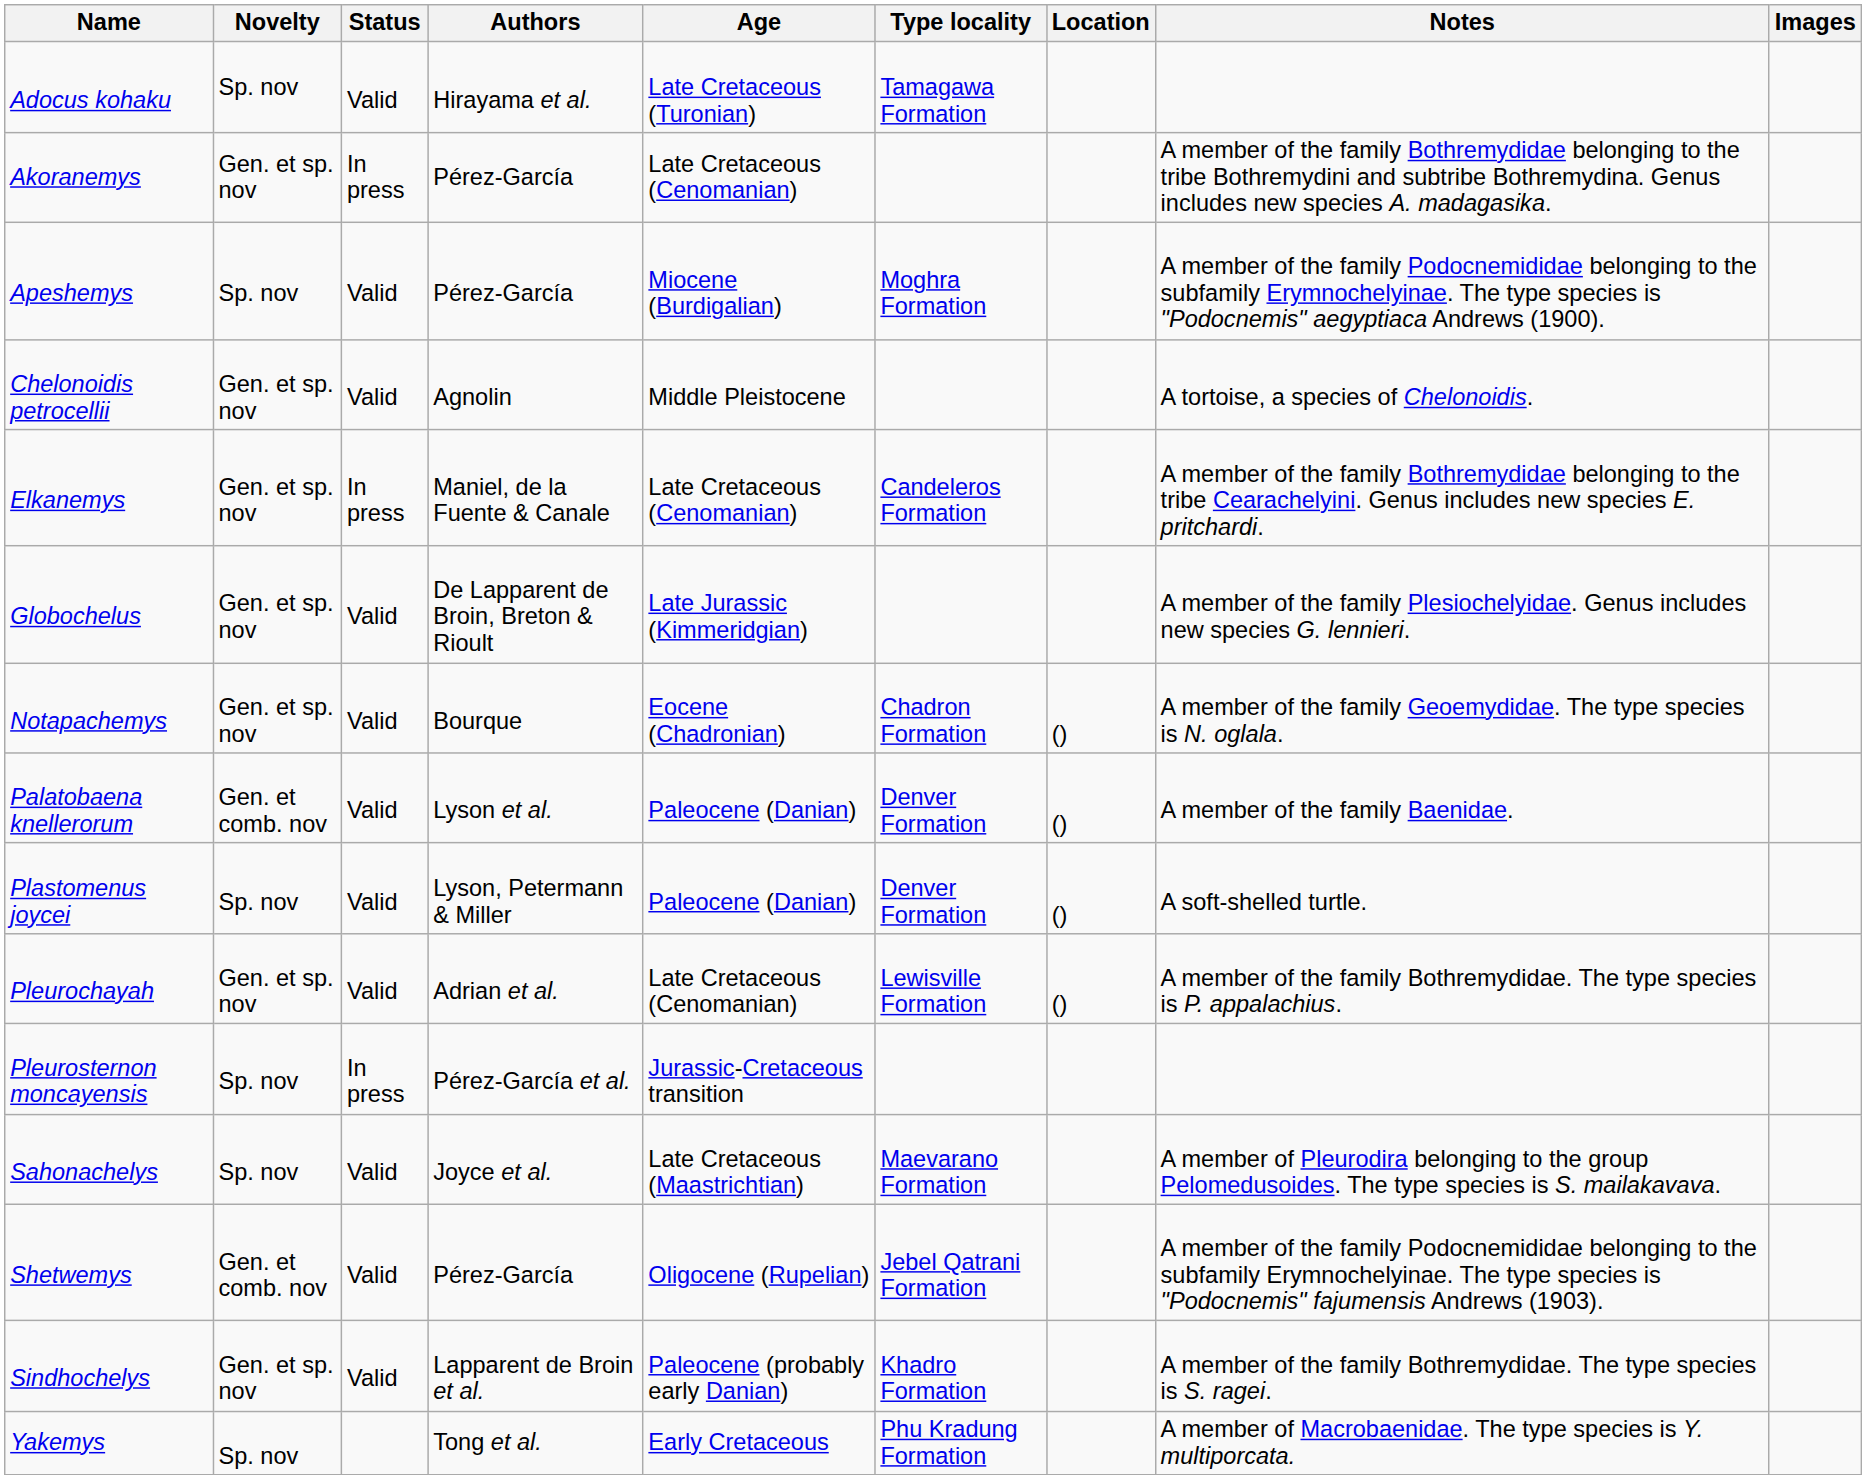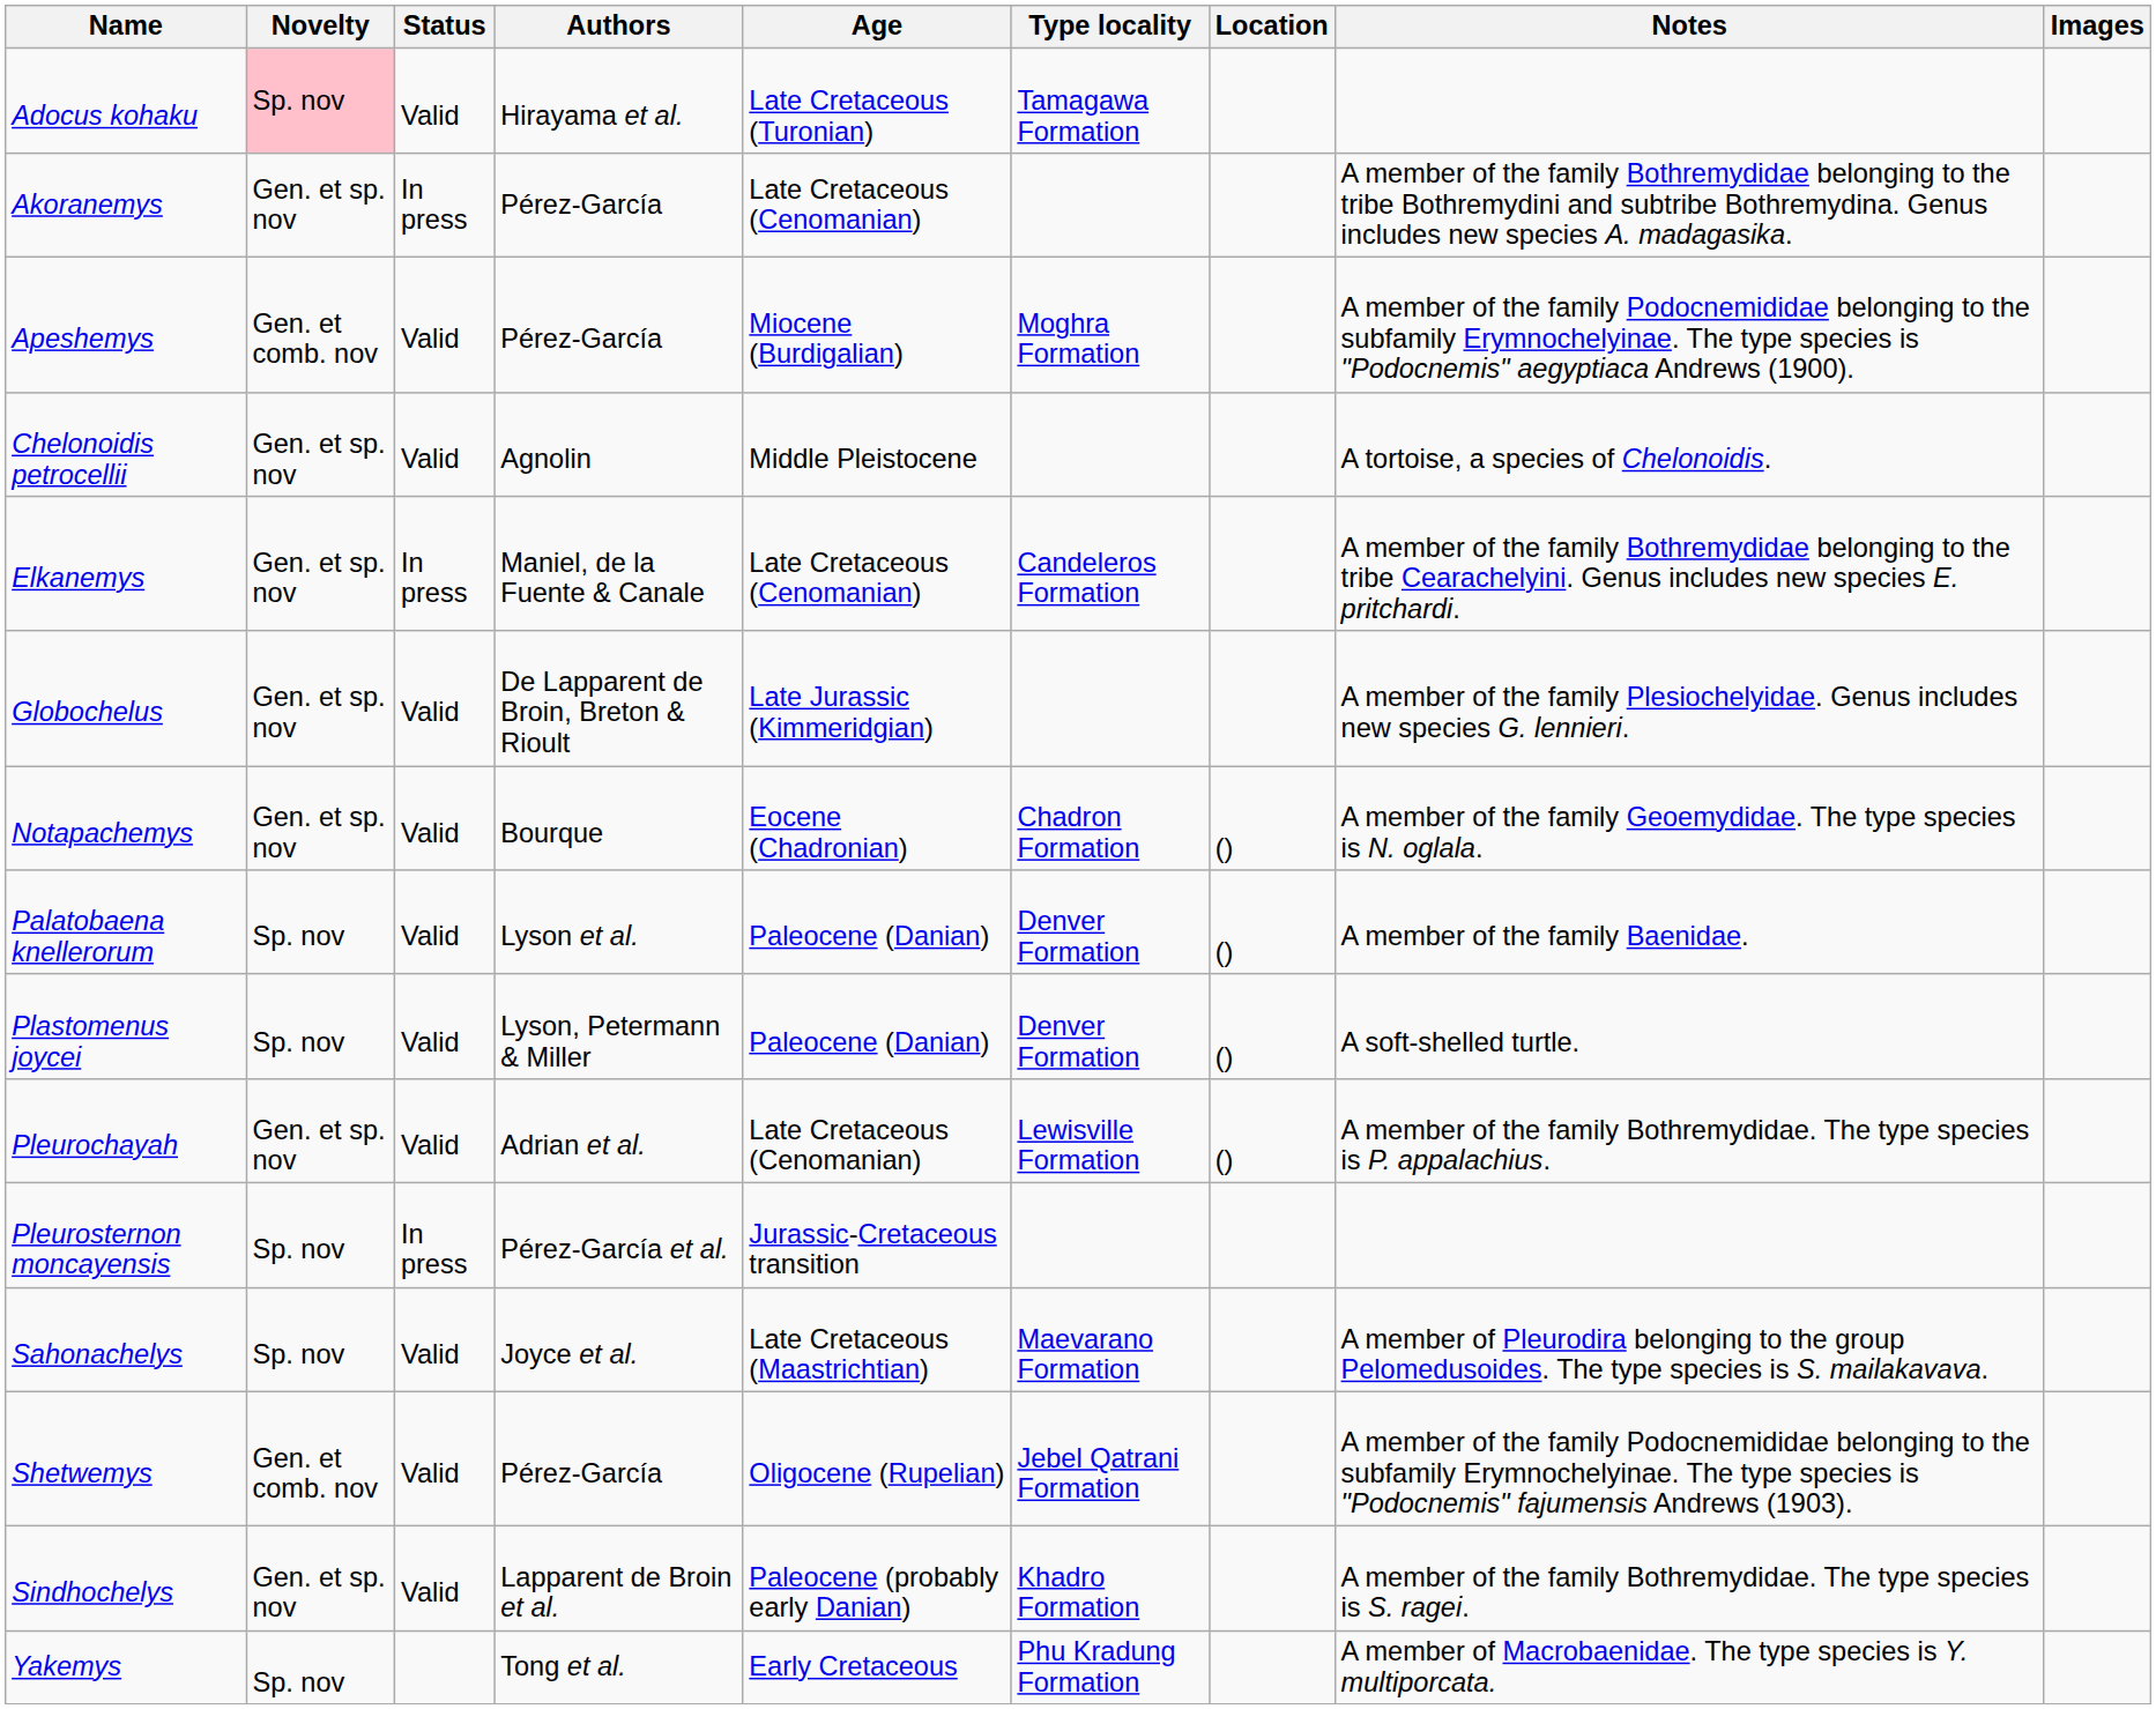Adocus kohaku | Novelty: no background -> pink background
Apeshemys | Novelty: Sp. nov -> Gen. et comb. nov
Palatobaena knellerorum | Novelty: Gen. et comb. nov -> Sp. nov
